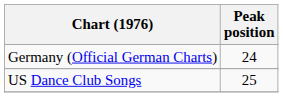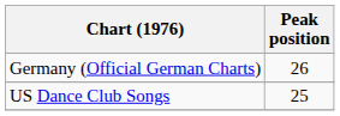Germany (Official German Charts) | Peak position: 24 -> 26
